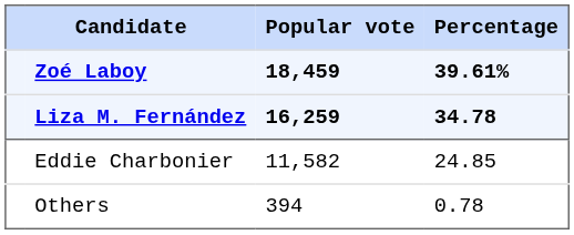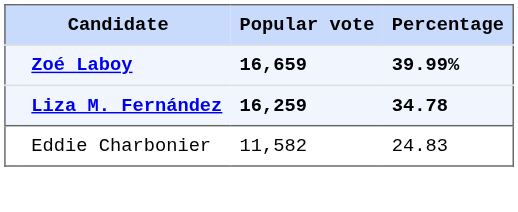Zoé Laboy | Popular vote: 18,459 -> 16,659
Zoé Laboy | Percentage: 39.61% -> 39.99%
Eddie Charbonier | Percentage: 24.85 -> 24.83
- row: Others | 394 | 0.78
